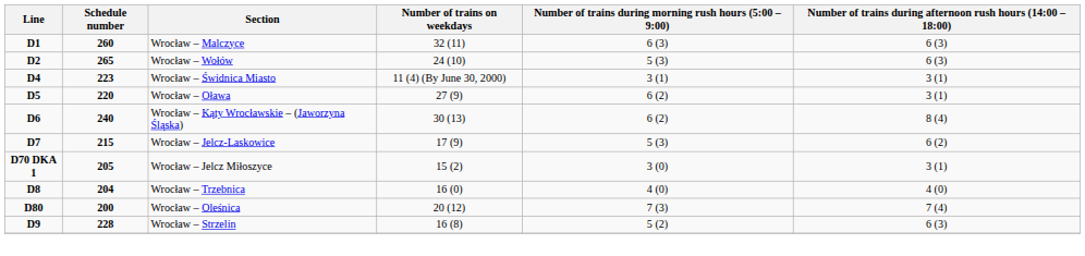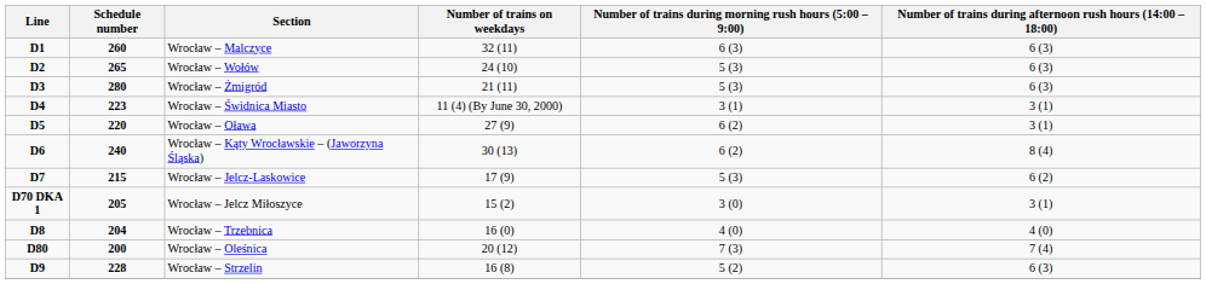+ row: D3 | 280 | Wrocław – Żmigród | 21 (11) | 5 (3) | 6 (3)
